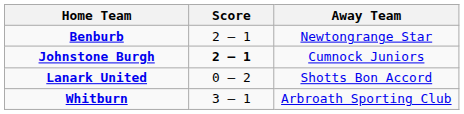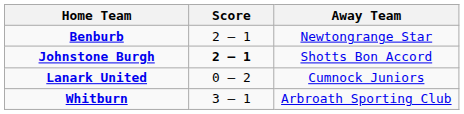Johnstone Burgh | Away Team: Cumnock Juniors -> Shotts Bon Accord
Lanark United | Away Team: Shotts Bon Accord -> Cumnock Juniors
